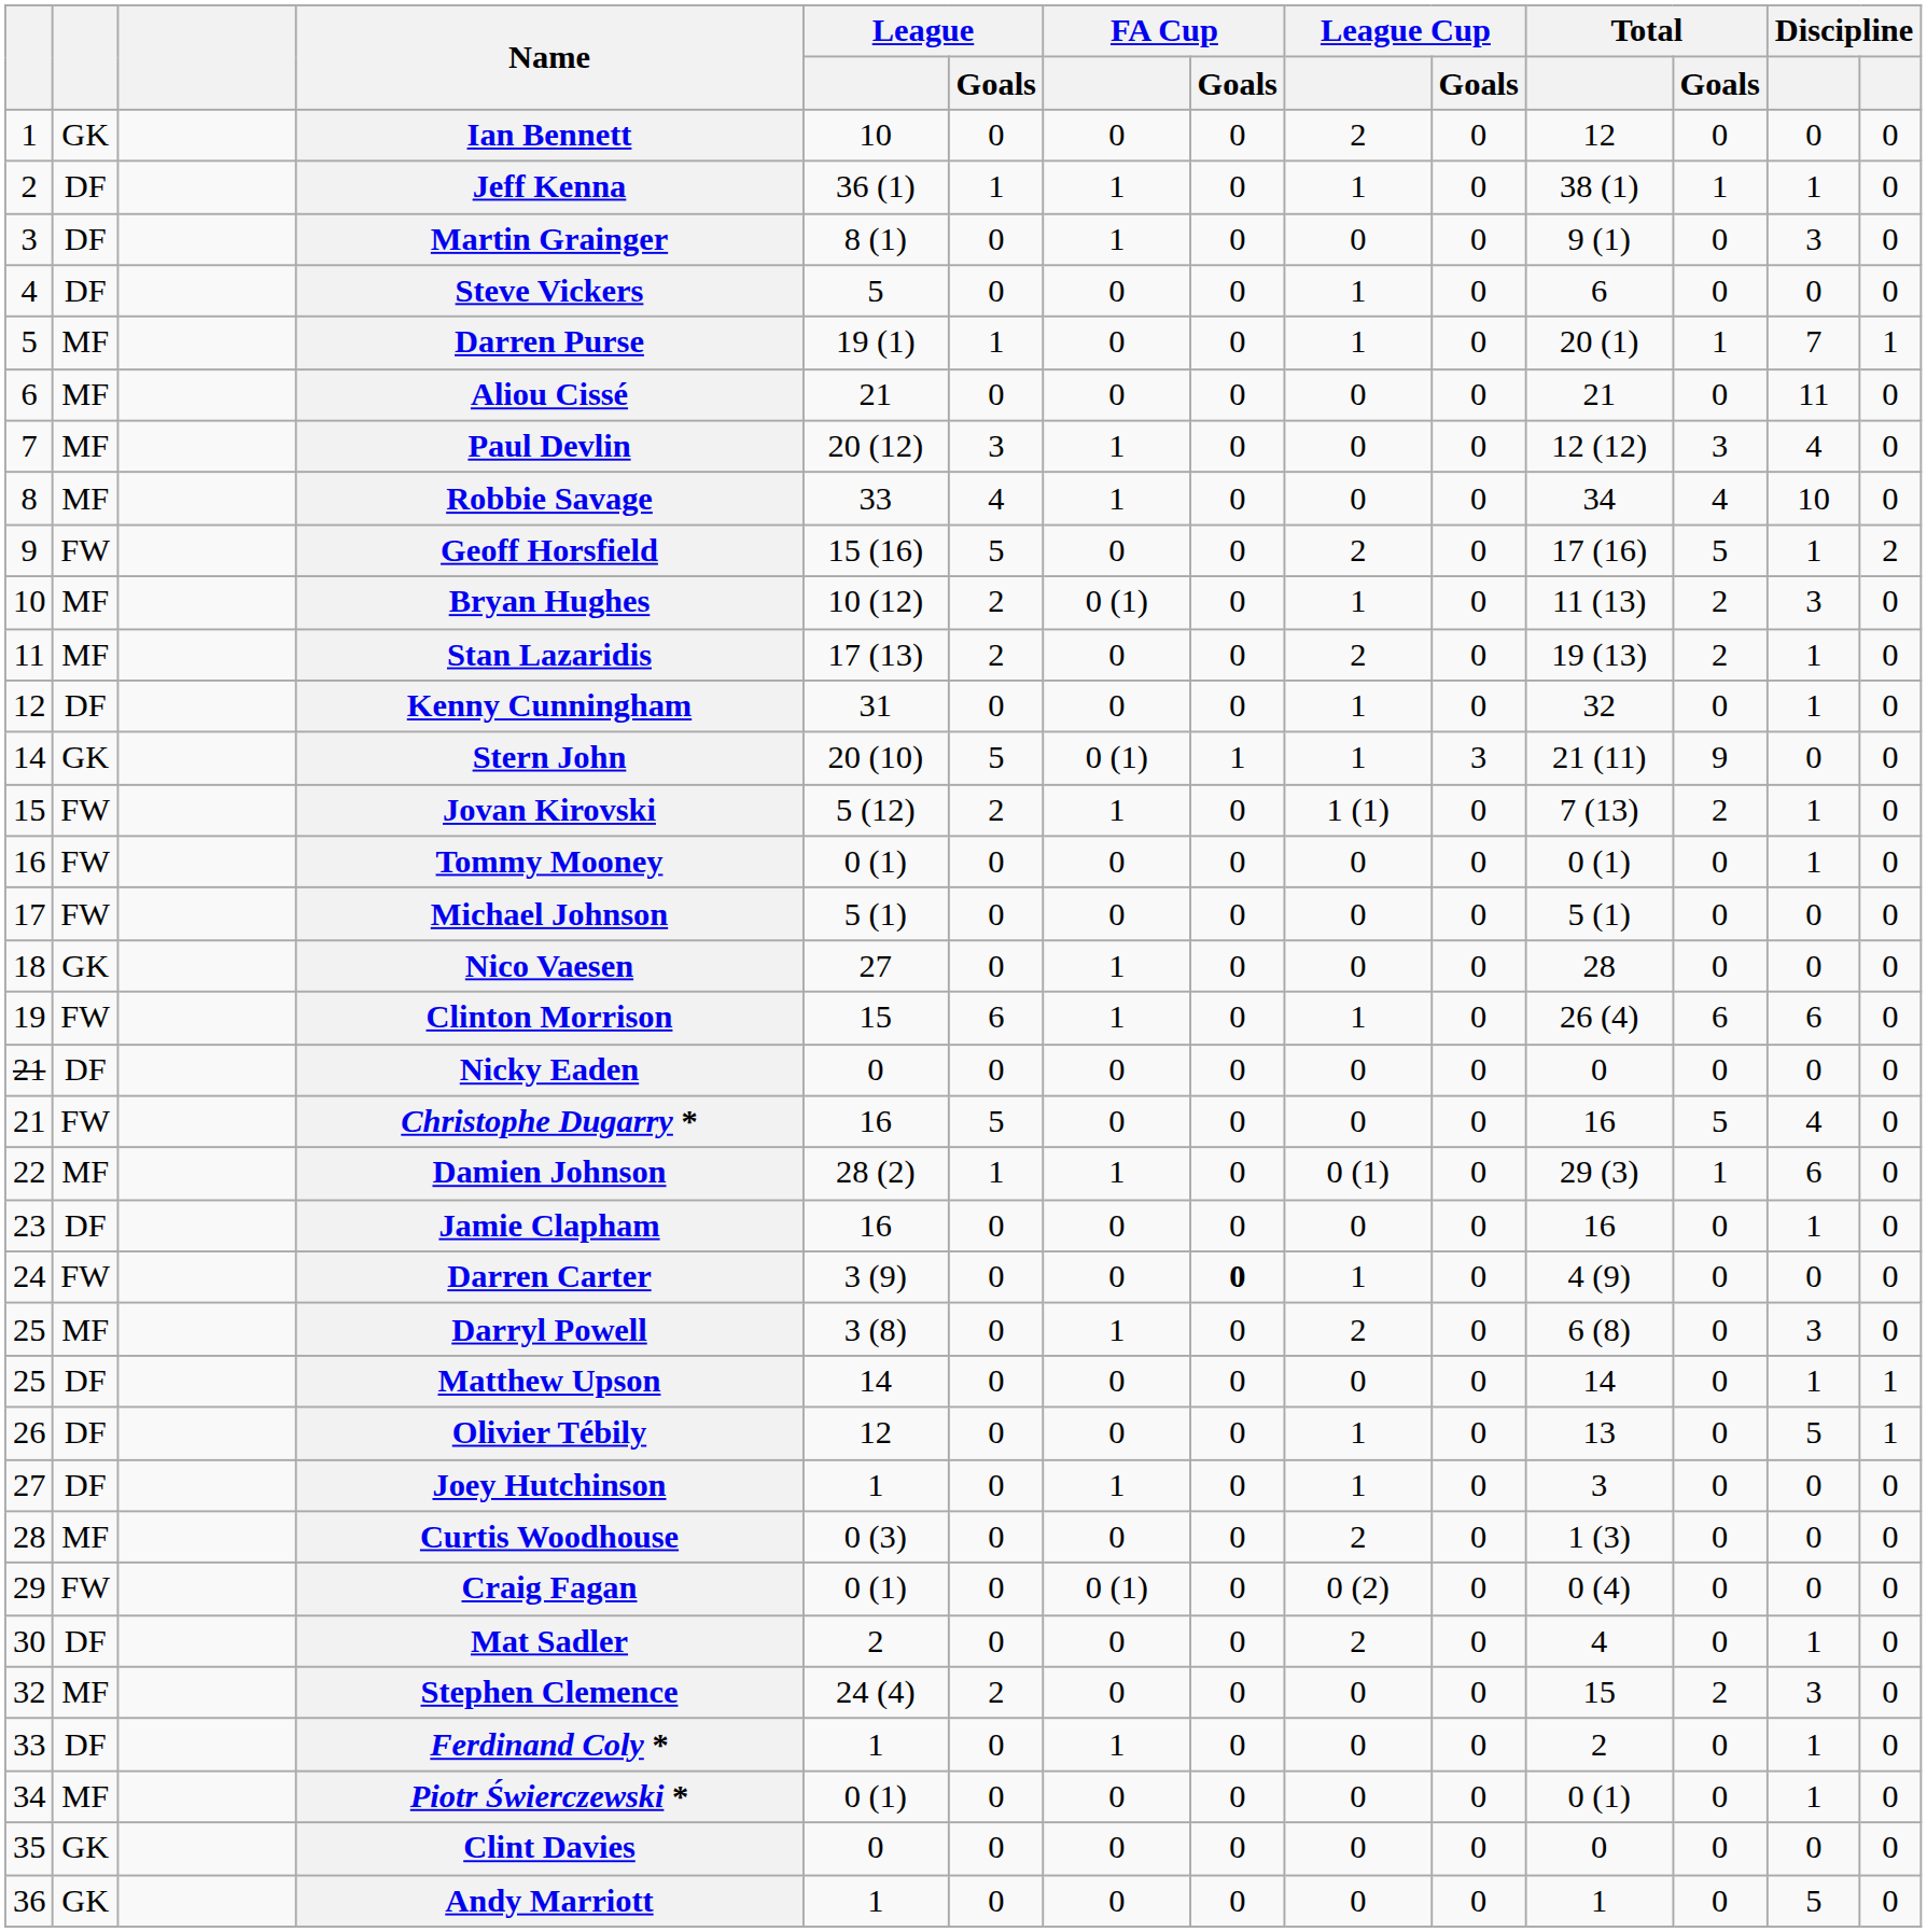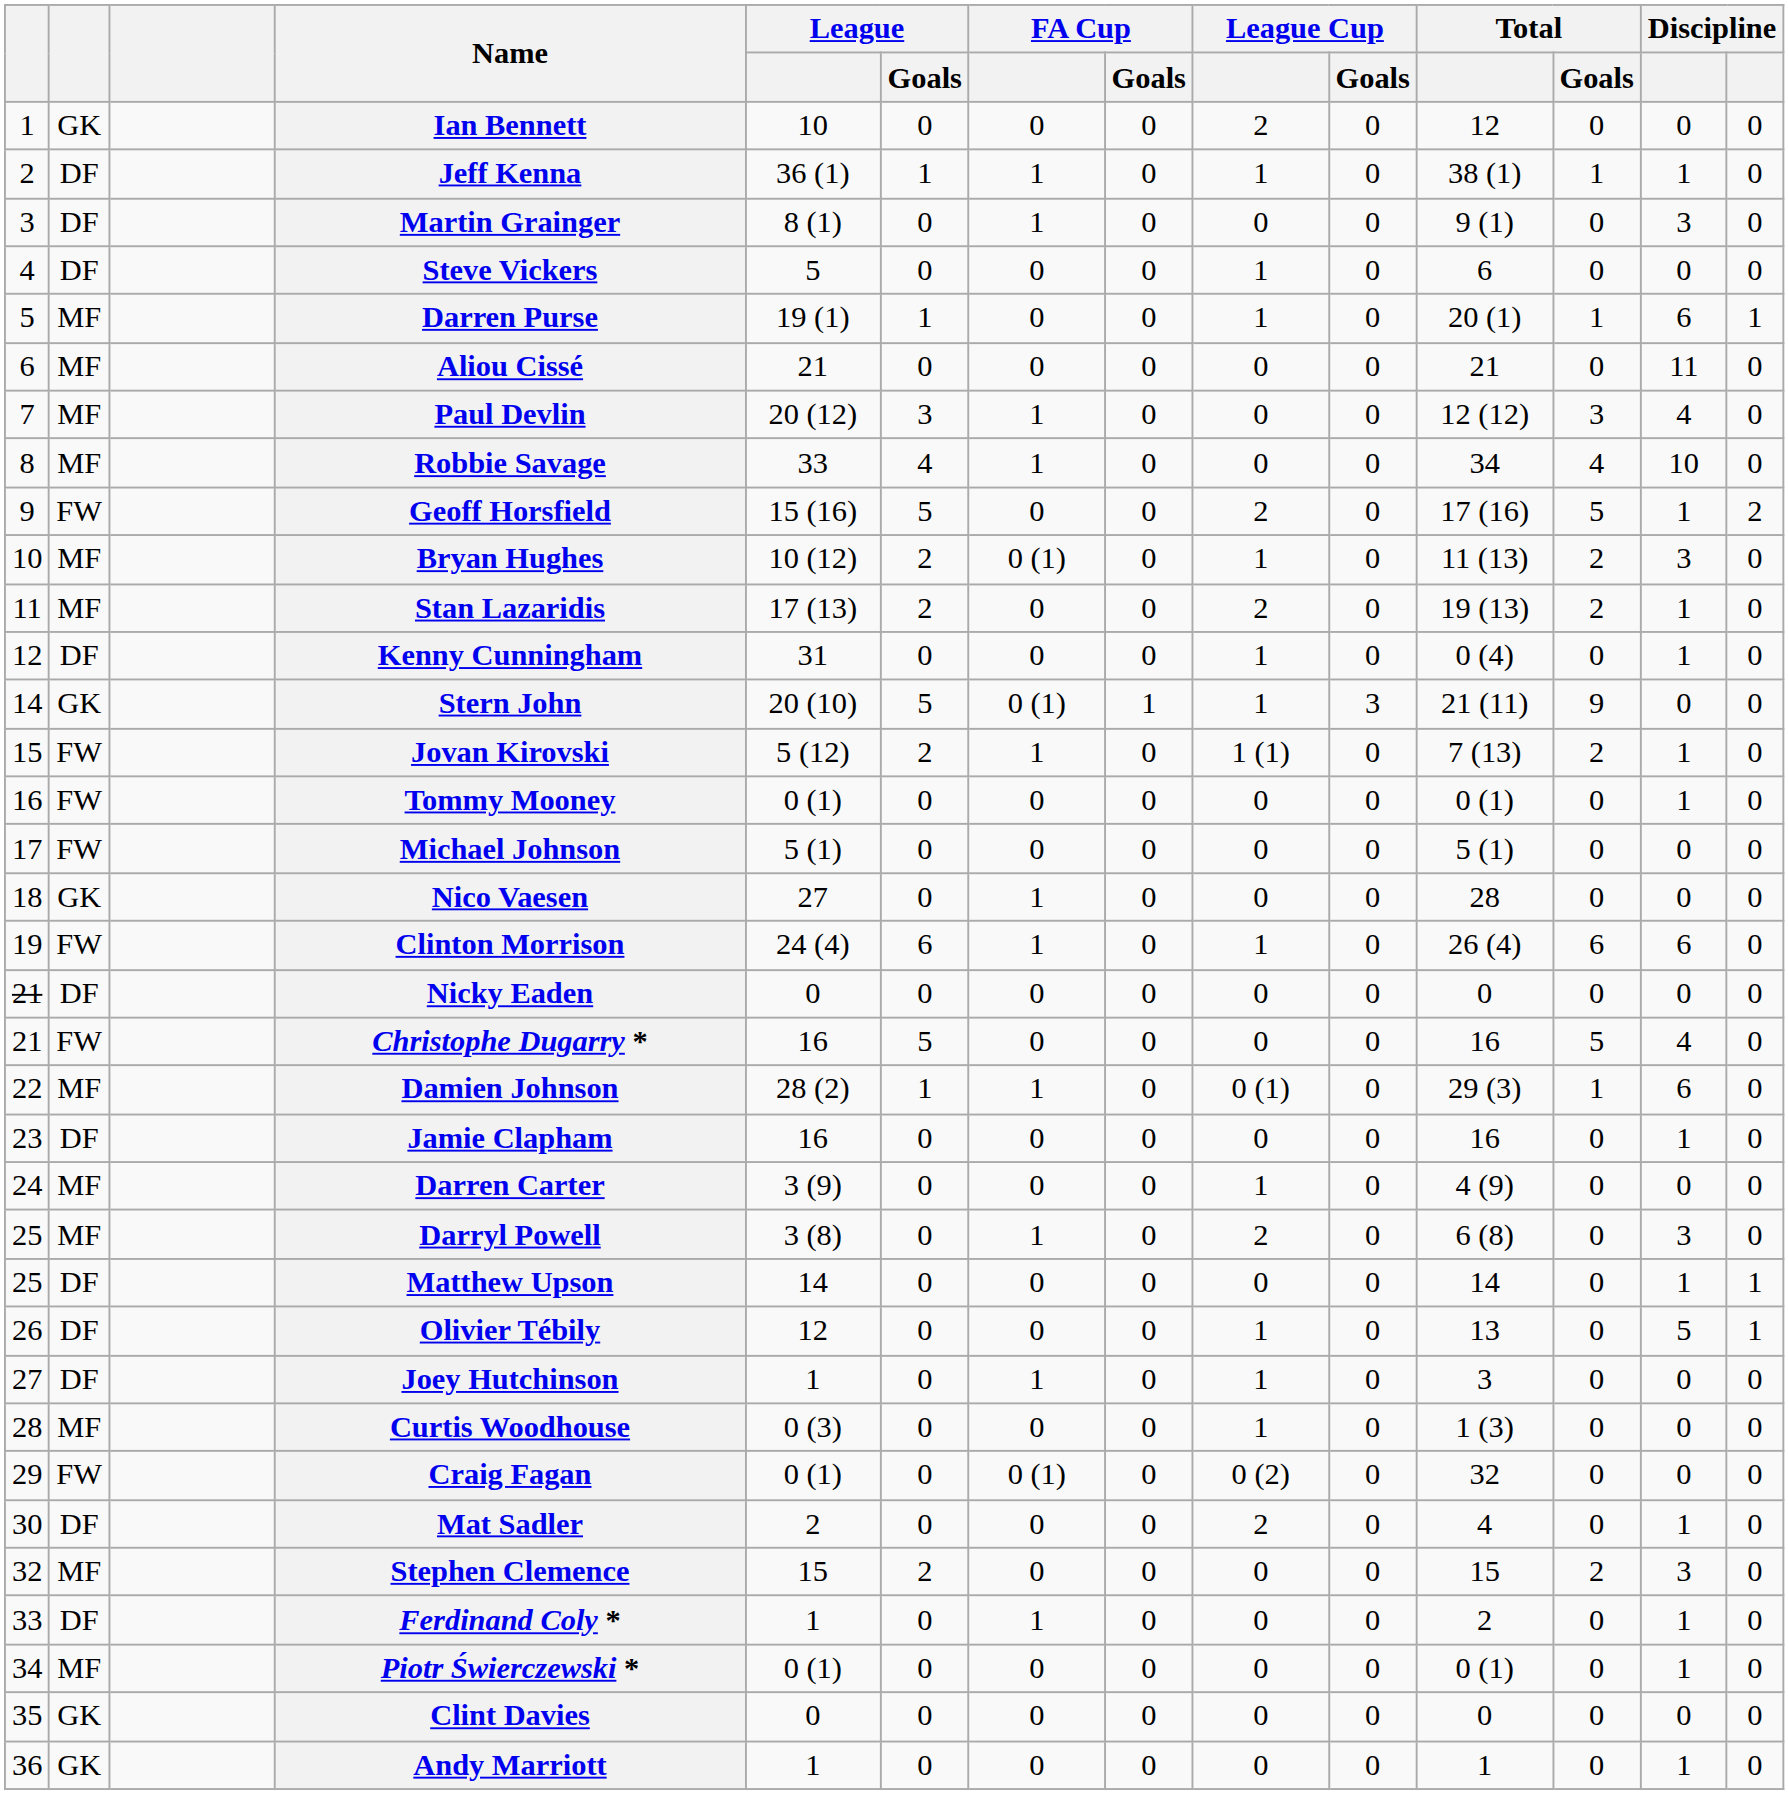Darren Purse | column 13: 7 -> 6
Kenny Cunningham | Total: 32 -> 0 (4)
Clinton Morrison | League: 15 -> 24 (4)
Darren Carter | column 2: FW -> MF
Darren Carter | FA Cup / Goals: bold -> normal
Curtis Woodhouse | League Cup: 2 -> 1
Craig Fagan | Total: 0 (4) -> 32
Stephen Clemence | League: 24 (4) -> 15
Andy Marriott | column 13: 5 -> 1
